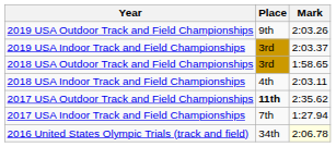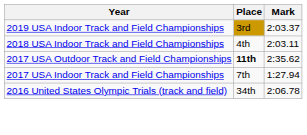- row: 2019 USA Outdoor Track and Field Championships | 9th | 2:03.26
- row: 2018 USA Outdoor Track and Field Championships | 3rd | 1:58.65
2016 United States Olympic Trials (track and field) | Mark: lightyellow background -> no background
